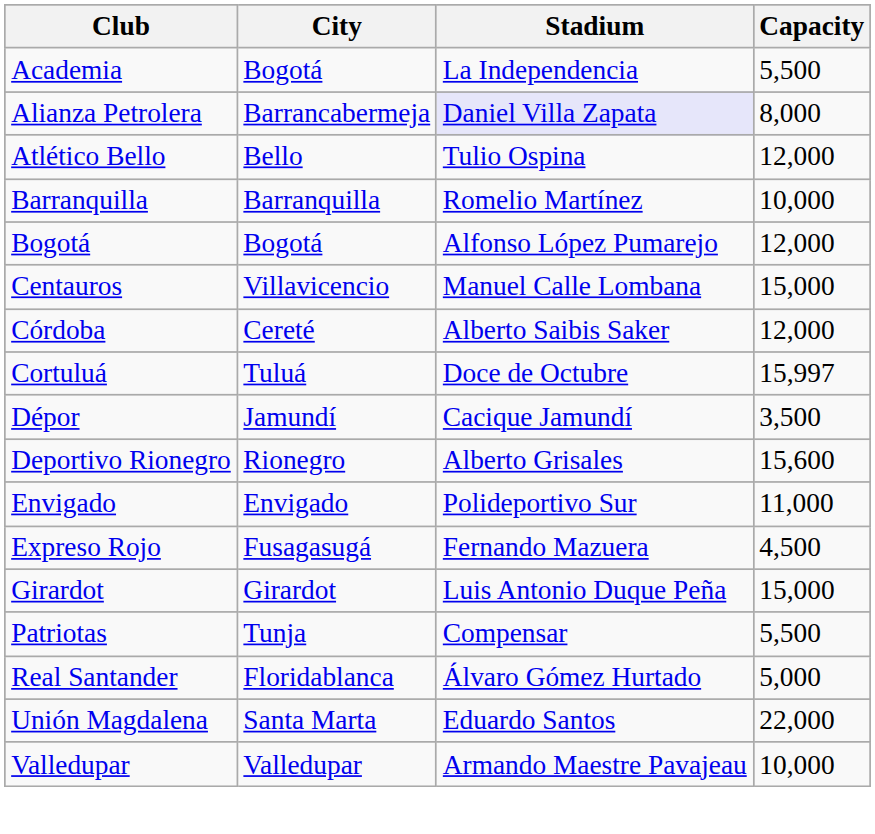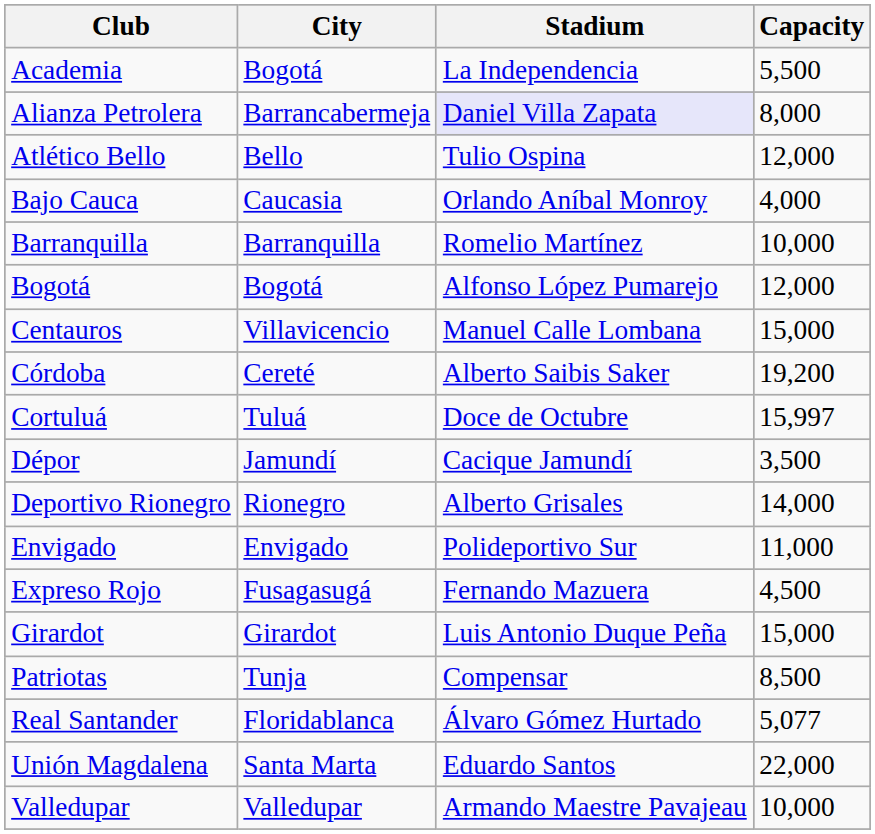+ row: Bajo Cauca | Caucasia | Orlando Aníbal Monroy | 4,000
Córdoba | Capacity: 12,000 -> 19,200
Deportivo Rionegro | Capacity: 15,600 -> 14,000
Patriotas | Capacity: 5,500 -> 8,500
Real Santander | Capacity: 5,000 -> 5,077
